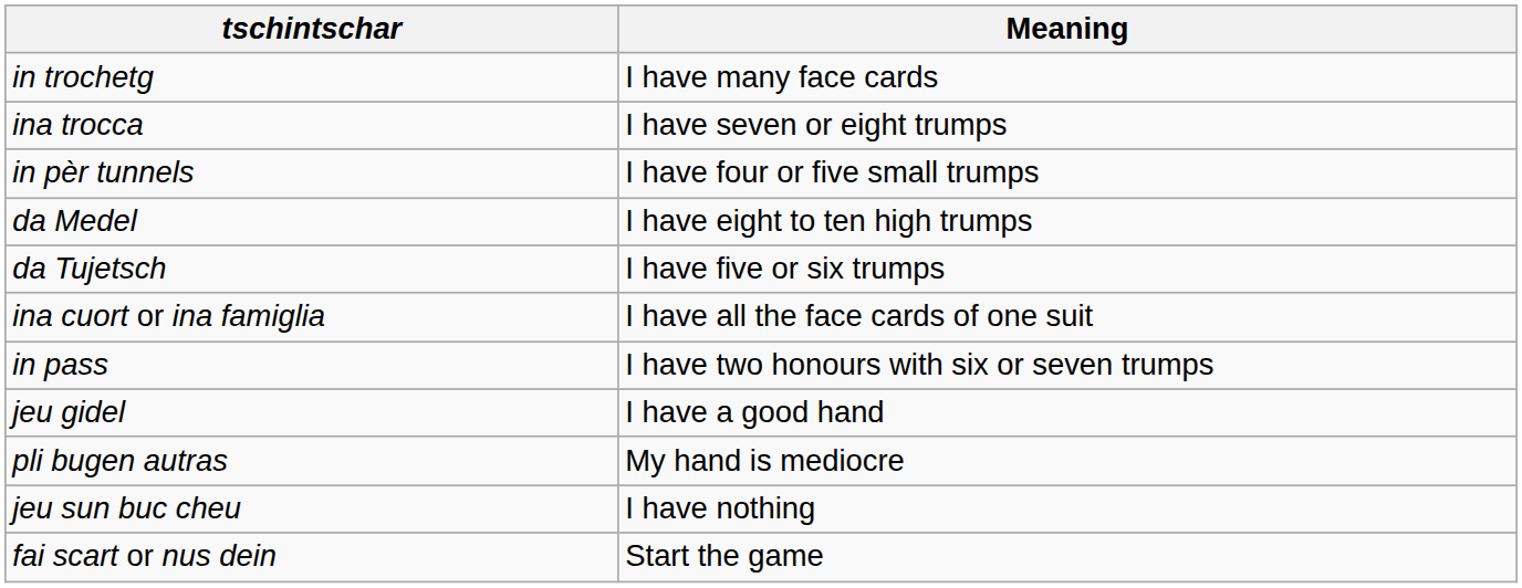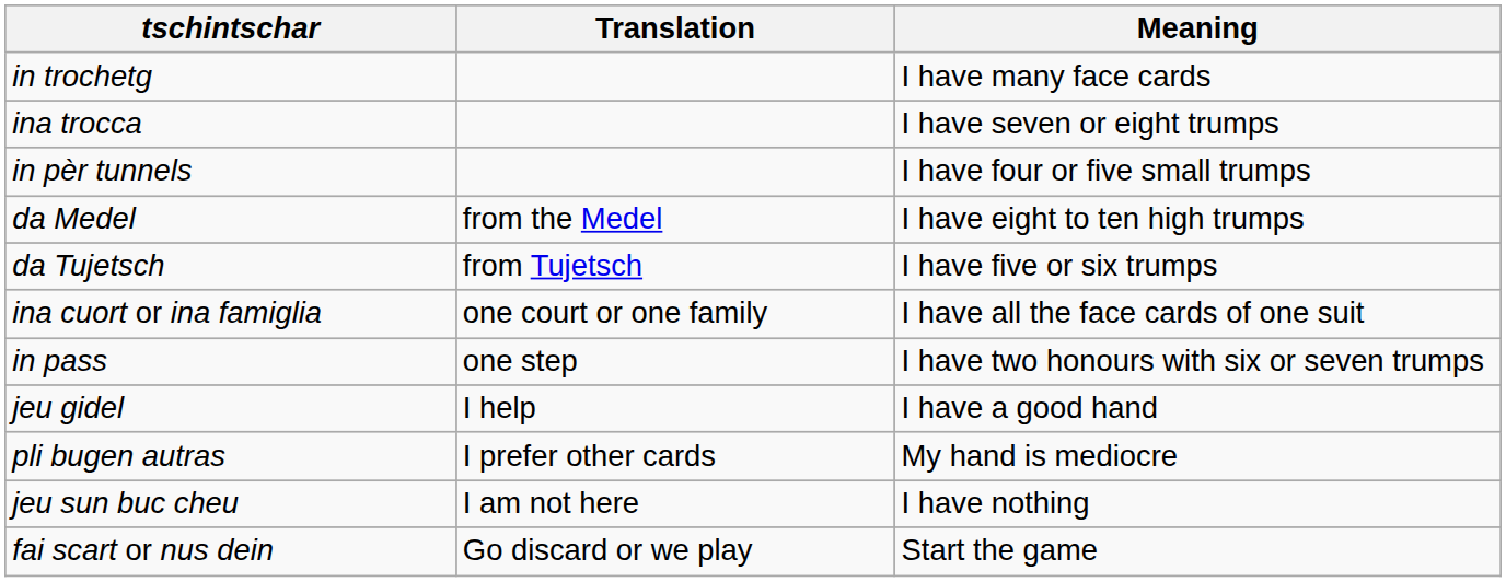+ column: Translation | from the Medel | from Tujetsch | one court or one family | one step | I help | I prefer other cards | I am not here | Go discard or we play
